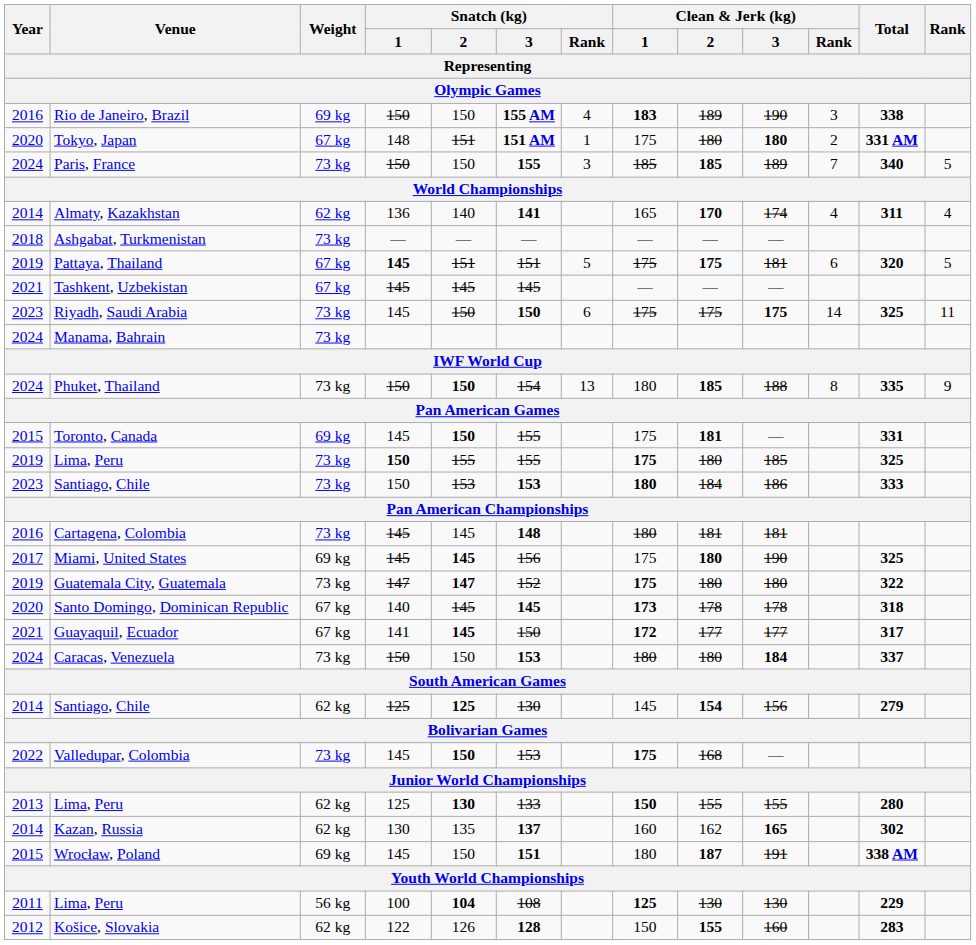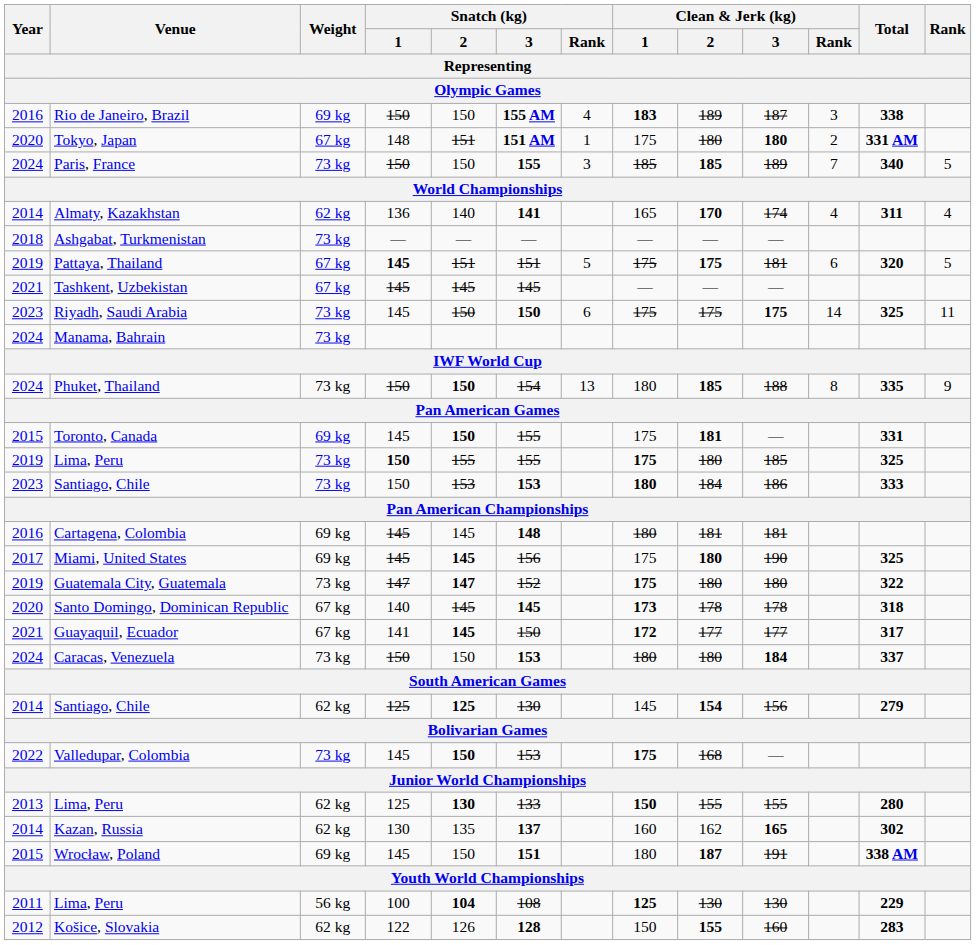Rio de Janeiro, Brazil | Clean & Jerk (kg) / 3: 190 -> 187
Cartagena, Colombia | Weight: 73 kg -> 69 kg
